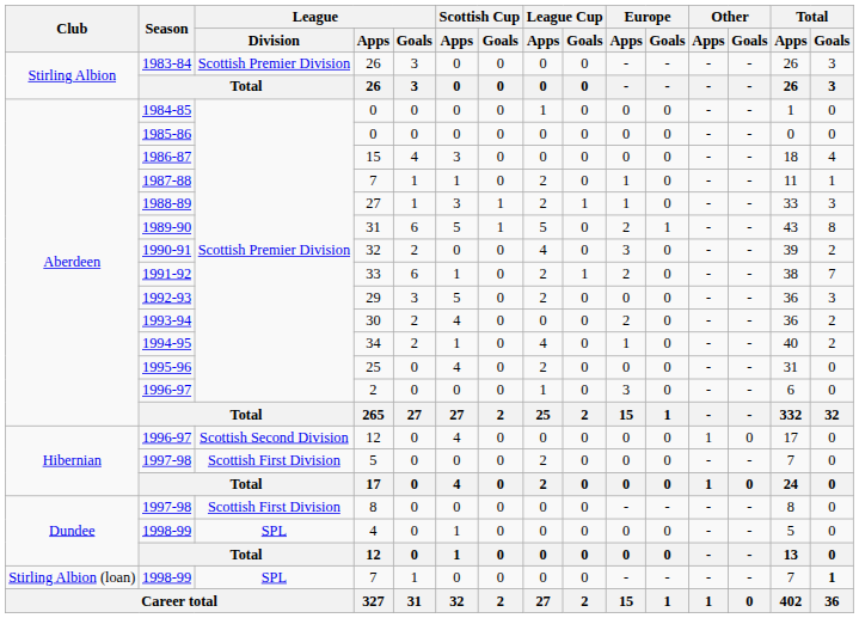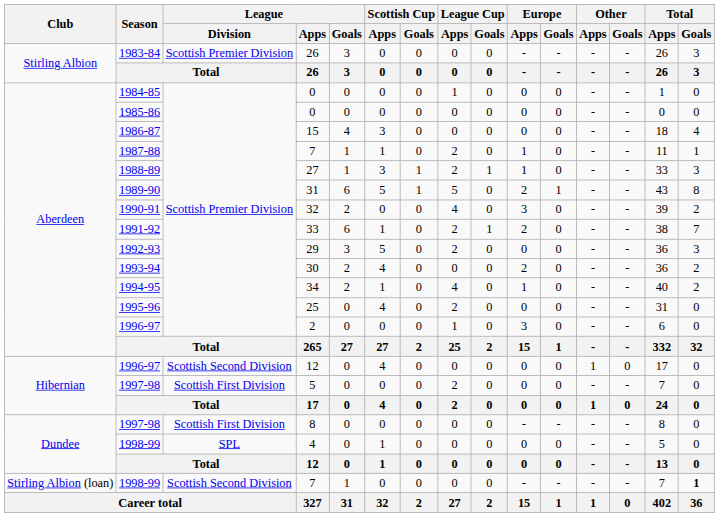1998-99 / 7 | League / Division: SPL -> Scottish Second Division
